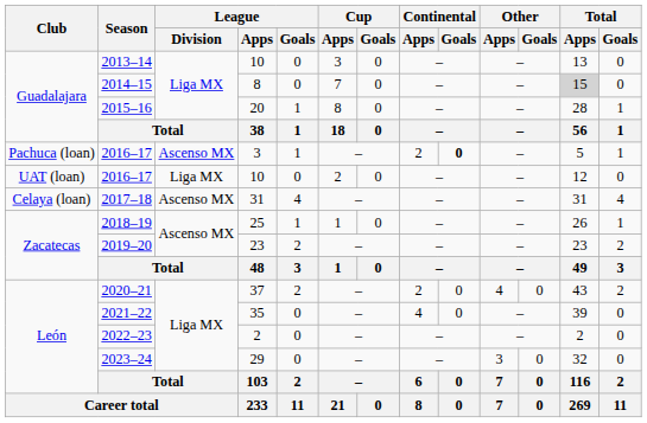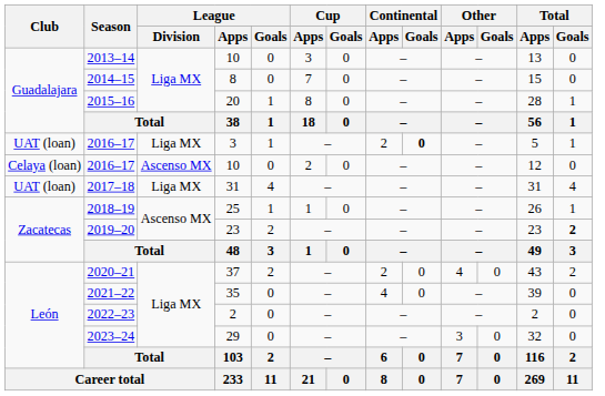2014–15 | Total / Apps: lightgrey background -> no background
2016–17 / 3 | Club: Pachuca (loan) -> UAT (loan)
2016–17 / 3 | League / Division: Ascenso MX -> Liga MX
2016–17 / 10 | Club: UAT (loan) -> Celaya (loan)
2016–17 / 10 | League / Division: Liga MX -> Ascenso MX
2017–18 | Club: Celaya (loan) -> UAT (loan)
2017–18 | League / Division: Ascenso MX -> Liga MX
2019–20 | Total / Goals: normal -> bold
